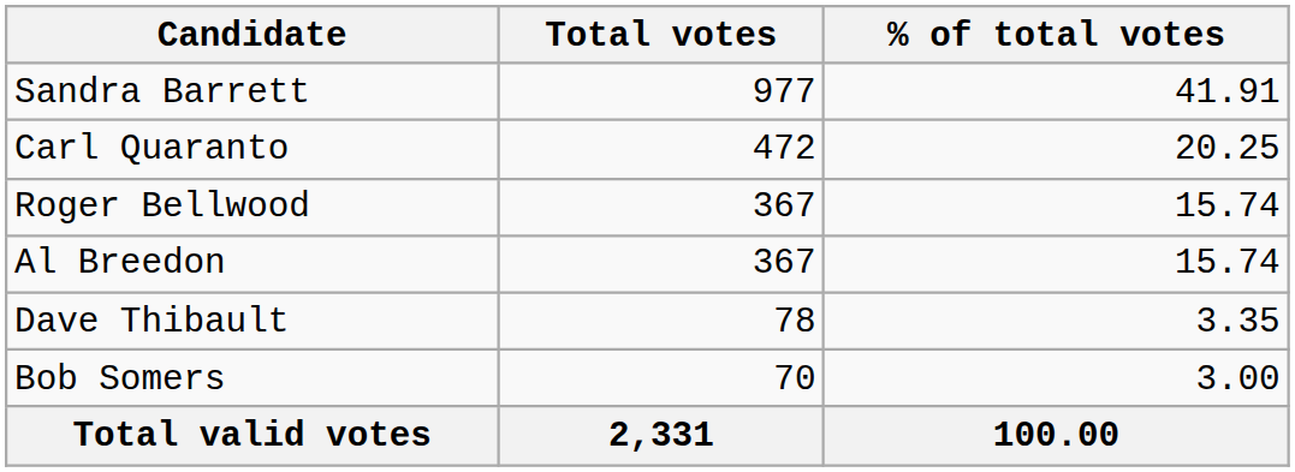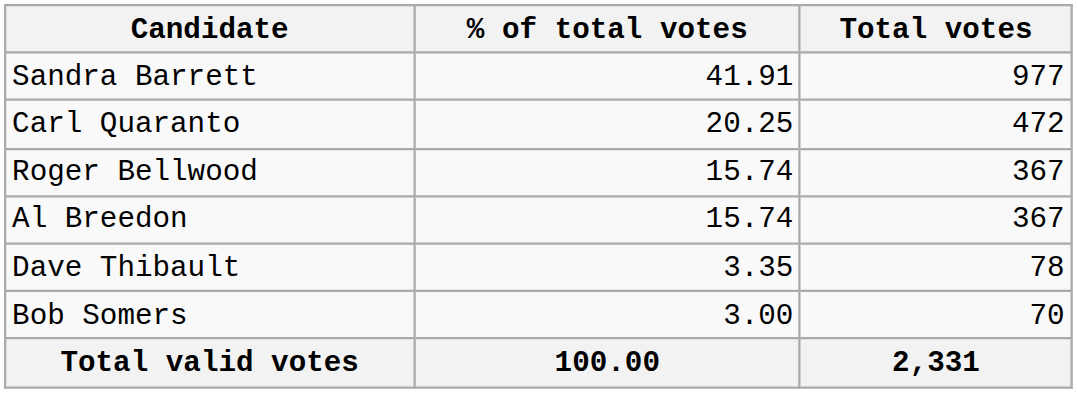columns swapped: Total votes <-> % of total votes
